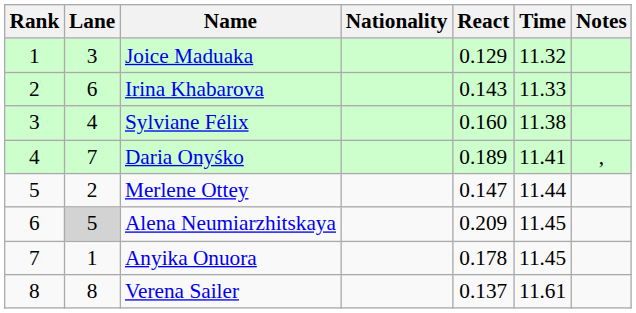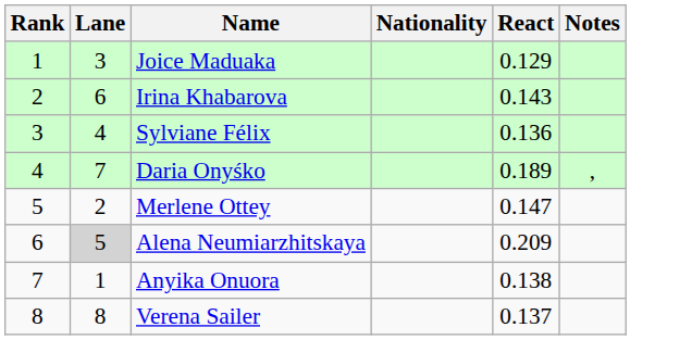- column: Time | 11.32 | 11.33 | 11.38 | 11.41 | 11.44 | 11.45 | 11.45 | 11.61
Sylviane Félix | React: 0.160 -> 0.136
Anyika Onuora | React: 0.178 -> 0.138
